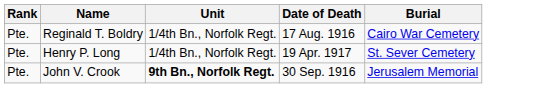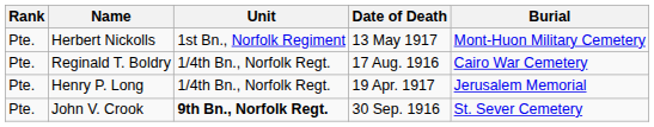+ row: Pte. | Herbert Nickolls | 1st Bn., Norfolk Regiment | 13 May 1917 | Mont-Huon Military Cemetery
Henry P. Long | Burial: St. Sever Cemetery -> Jerusalem Memorial
John V. Crook | Burial: Jerusalem Memorial -> St. Sever Cemetery
